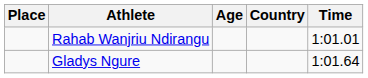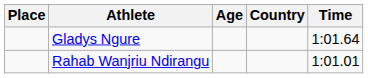rows swapped: Rahab Wanjriu Ndirangu <-> Gladys Ngure
